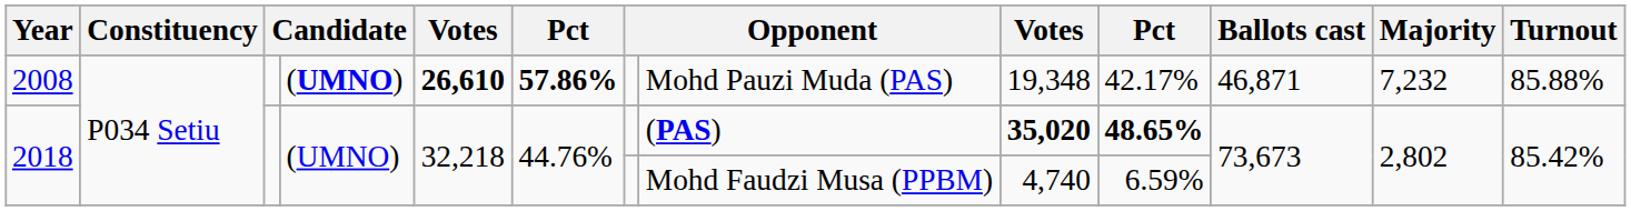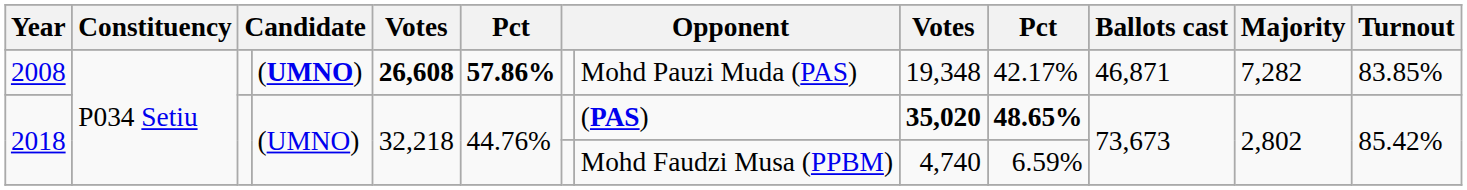2008 | column 5: 26,610 -> 26,608
2008 | Majority: 7,232 -> 7,282
2008 | Turnout: 85.88% -> 83.85%
